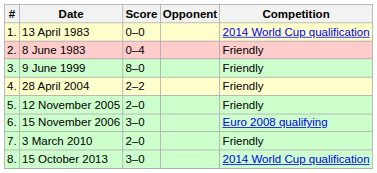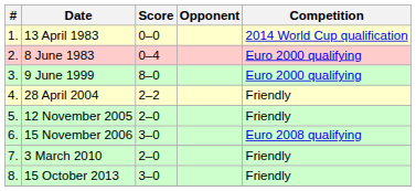8 June 1983 | Competition: Friendly -> Euro 2000 qualifying
9 June 1999 | Competition: Friendly -> Euro 2000 qualifying
15 October 2013 | Competition: 2014 World Cup qualification -> Friendly
